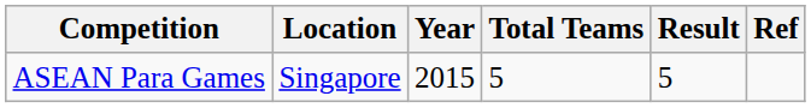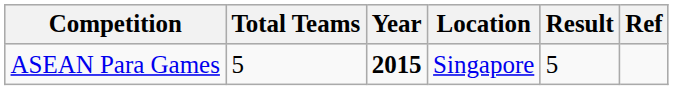columns swapped: Location <-> Total Teams
ASEAN Para Games | Year: normal -> bold
